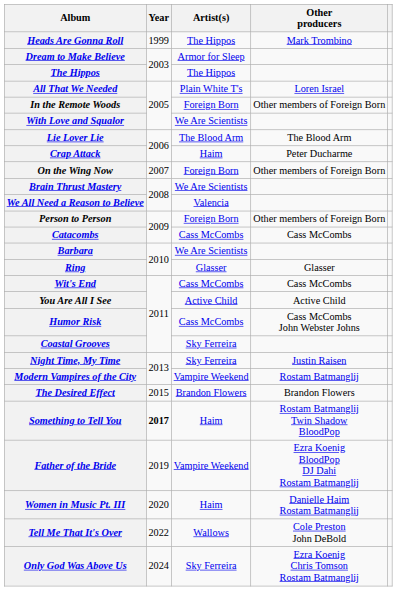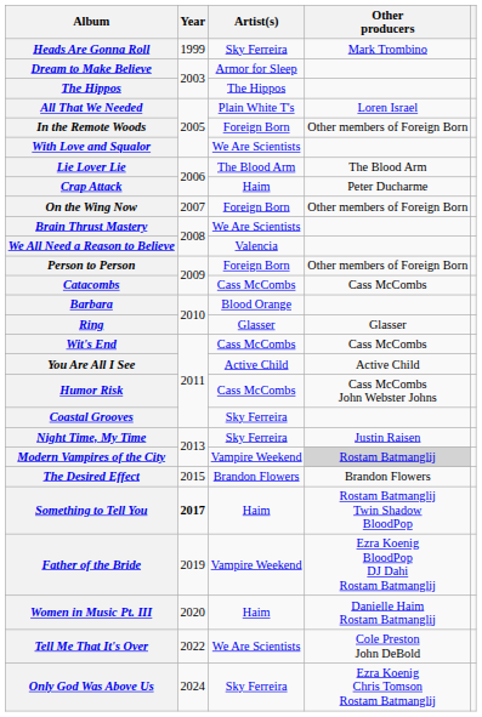Heads Are Gonna Roll | Artist(s): The Hippos -> Sky Ferreira
Barbara | Artist(s): We Are Scientists -> Blood Orange
Modern Vampires of the City | Other producers: no background -> lightgrey background
Tell Me That It's Over | Artist(s): Wallows -> We Are Scientists
